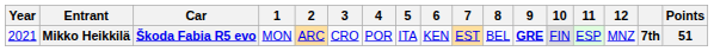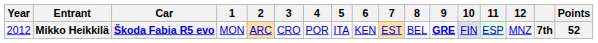Mikko Heikkilä | Year: 2021 -> 2012
Mikko Heikkilä | Points: 51 -> 52
